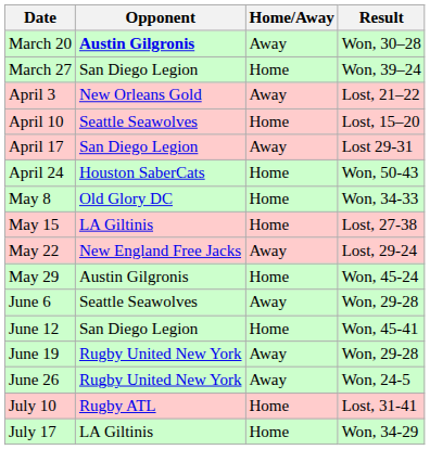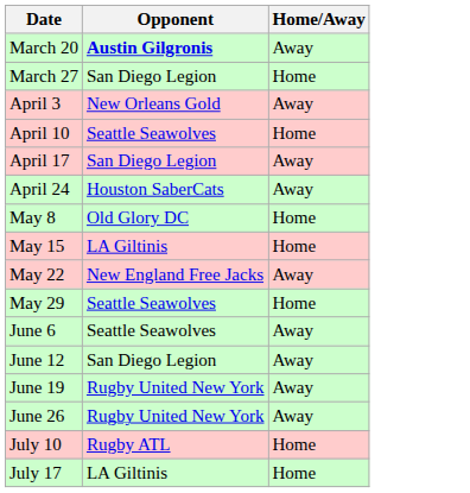- column: Result | Won, 30–28 | Won, 39–24 | Lost, 21–22 | Lost, 15–20 | Lost 29-31 | Won, 50-43 | Won, 34-33 | Lost, 27-38 | Lost, 29-24 | Won, 45-24 | Won, 29-28 | Won, 45-41 | Won, 29-28 | Won, 24-5 | Lost, 31-41 | Won, 34-29
April 24 | Home/Away: Home -> Away
May 29 | Opponent: Austin Gilgronis -> Seattle Seawolves
June 12 | Home/Away: Home -> Away
